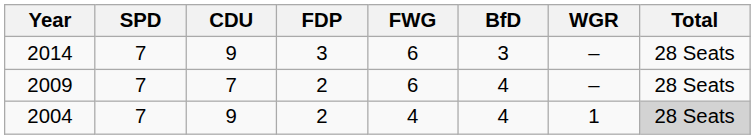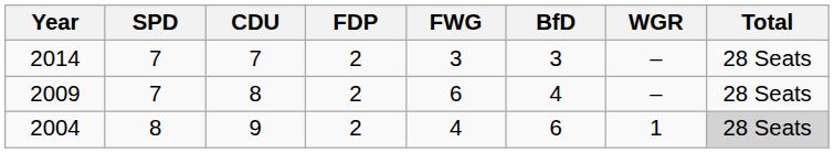2014 | CDU: 9 -> 7
2014 | FDP: 3 -> 2
2014 | FWG: 6 -> 3
2009 | CDU: 7 -> 8
2004 | SPD: 7 -> 8
2004 | BfD: 4 -> 6
